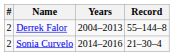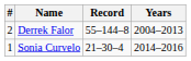columns swapped: Years <-> Record
Sonia Curvelo | #: 2 -> 1
